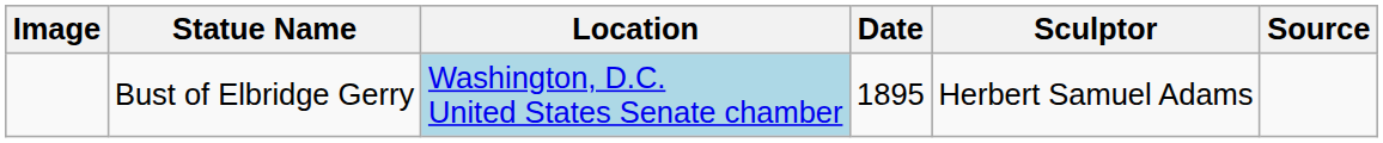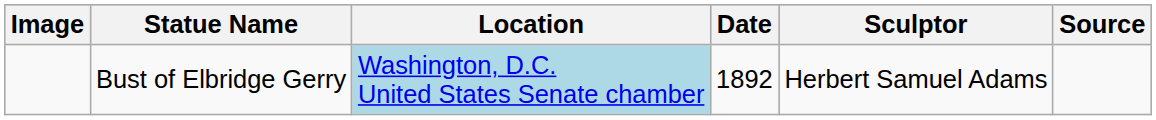Bust of Elbridge Gerry | Date: 1895 -> 1892
